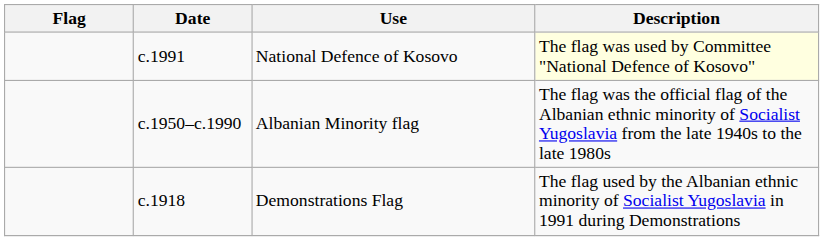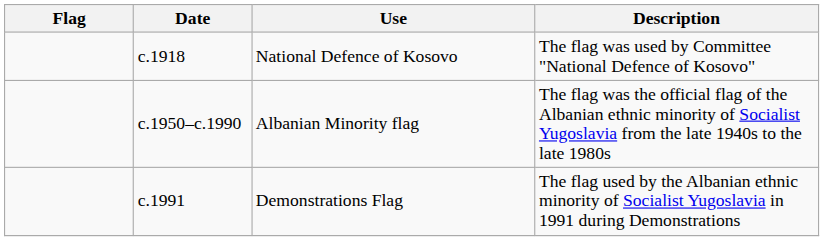National Defence of Kosovo | Date: c.1991 -> c.1918
National Defence of Kosovo | Description: lightyellow background -> no background
Demonstrations Flag | Date: c.1918 -> c.1991
